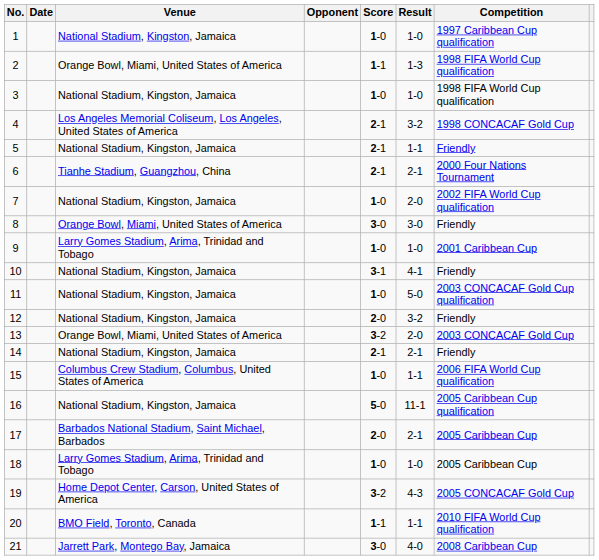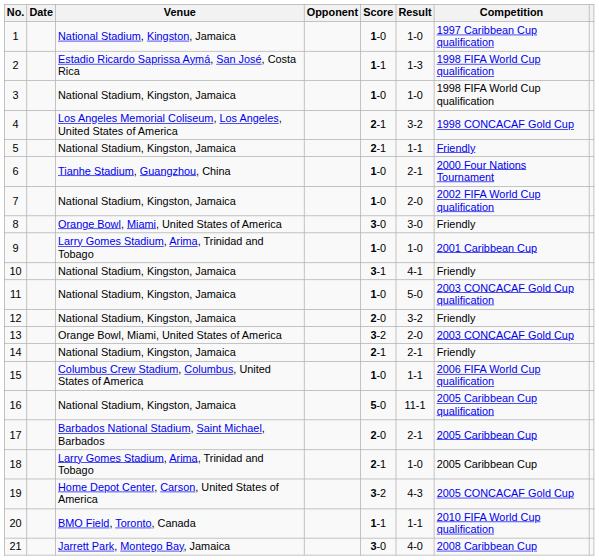2 | Venue: Orange Bowl, Miami, United States of America -> Estadio Ricardo Saprissa Aymá, San José, Costa Rica
6 | Score: 2-1 -> 1-0
18 | Score: 1-0 -> 2-1
